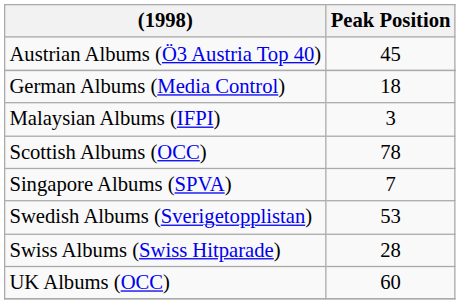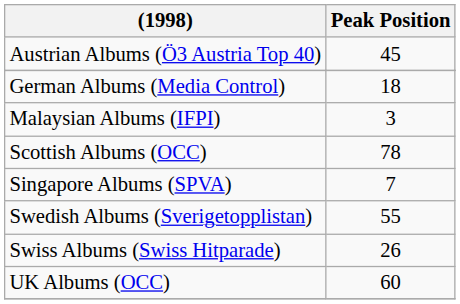Swedish Albums (Sverigetopplistan) | Peak Position: 53 -> 55
Swiss Albums (Swiss Hitparade) | Peak Position: 28 -> 26
